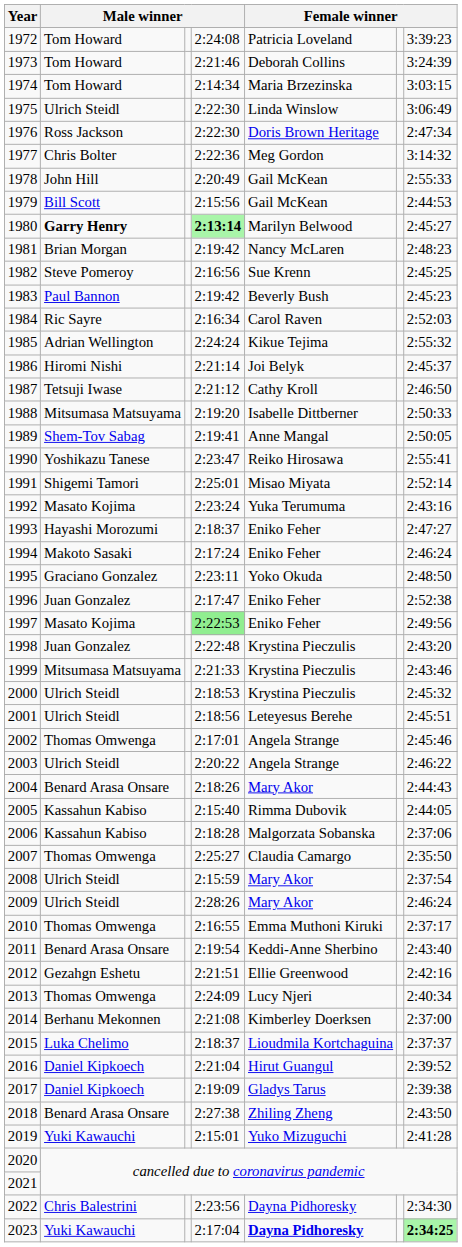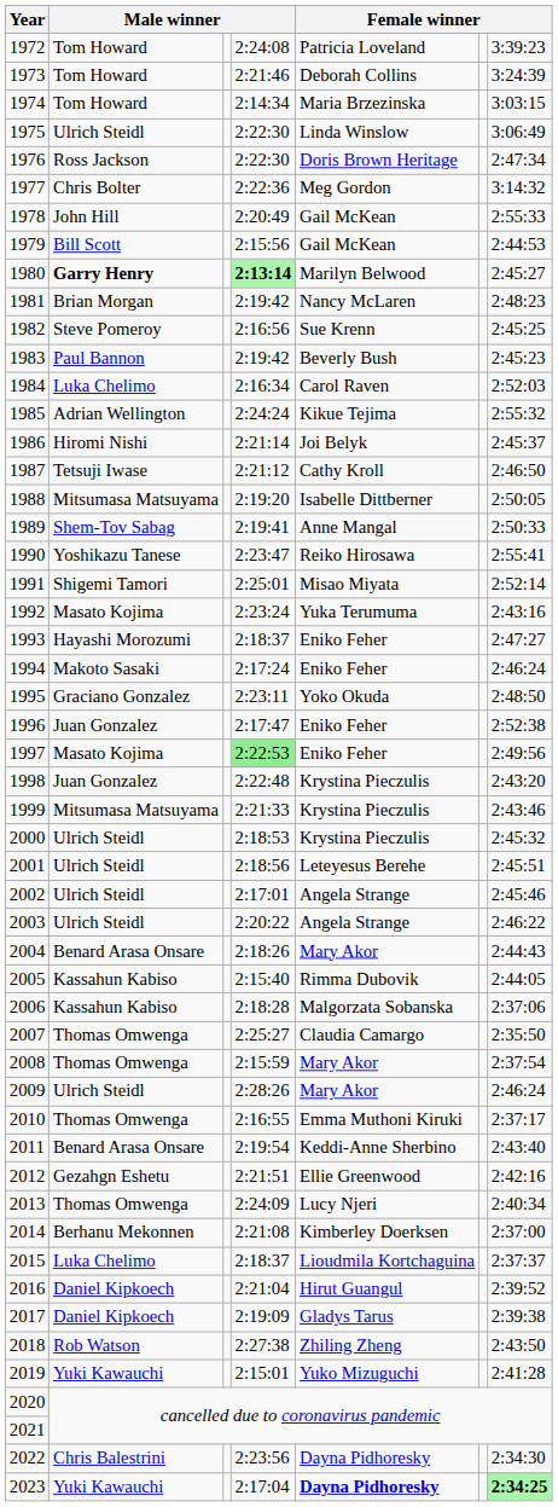1984 | column 2: Ric Sayre -> Luka Chelimo
1988 | column 7: 2:50:33 -> 2:50:05
1989 | column 7: 2:50:05 -> 2:50:33
2002 | column 2: Thomas Omwenga -> Ulrich Steidl
2008 | column 2: Ulrich Steidl -> Thomas Omwenga
2018 | column 2: Benard Arasa Onsare -> Rob Watson
